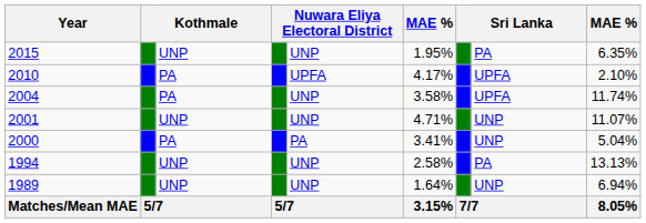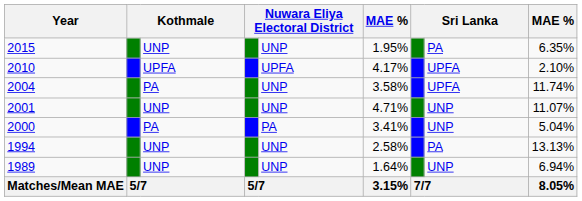2010 | column 3: PA -> UPFA
